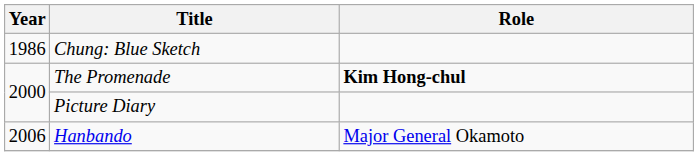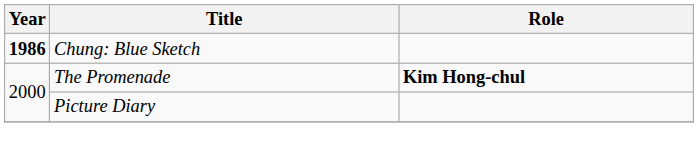Chung: Blue Sketch | Year: normal -> bold
- row: 2006 | Hanbando | Major General Okamoto
